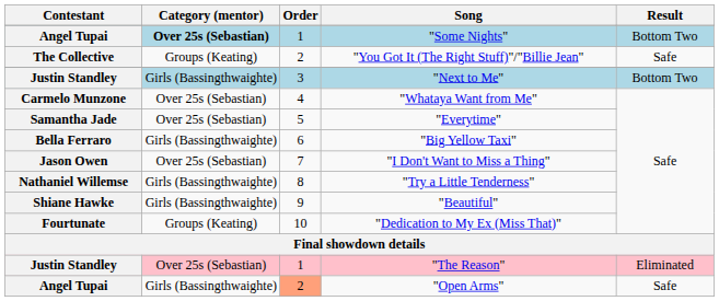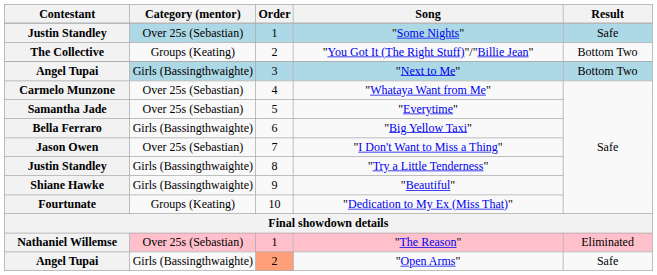"Some Nights" | Contestant: Angel Tupai -> Justin Standley
"Some Nights" | Category (mentor): bold -> normal
"Some Nights" | Result: Bottom Two -> Safe
"You Got It (The Right Stuff)"/"Billie Jean" | Result: Safe -> Bottom Two
"Next to Me" | Contestant: Justin Standley -> Angel Tupai
"Try a Little Tenderness" | Contestant: Nathaniel Willemse -> Justin Standley
"The Reason" | Contestant: Justin Standley -> Nathaniel Willemse
